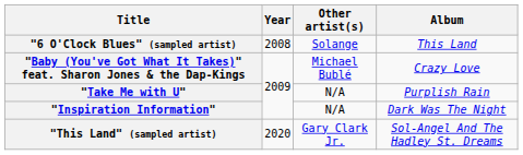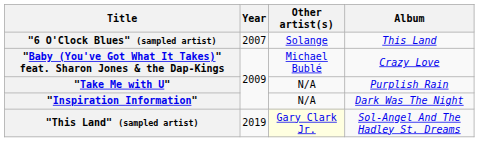"6 O'Clock Blues" (sampled artist) | Year: 2008 -> 2007
"This Land" (sampled artist) | Year: 2020 -> 2019
"This Land" (sampled artist) | Other artist(s): no background -> lightyellow background
